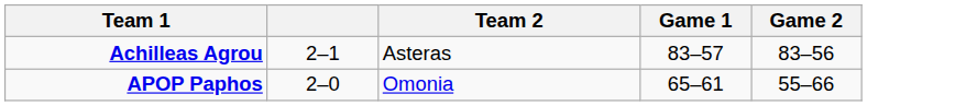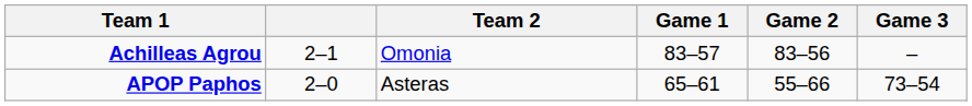+ column: Game 3 | – | 73–54
Achilleas Agrou | Team 2: Asteras -> Omonia
APOP Paphos | Team 2: Omonia -> Asteras
